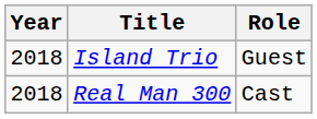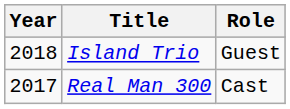Real Man 300 | Year: 2018 -> 2017
